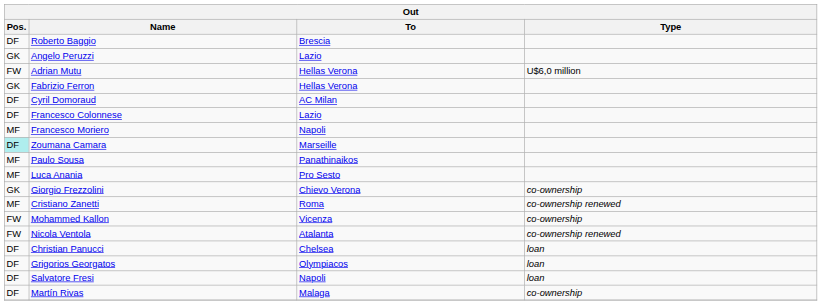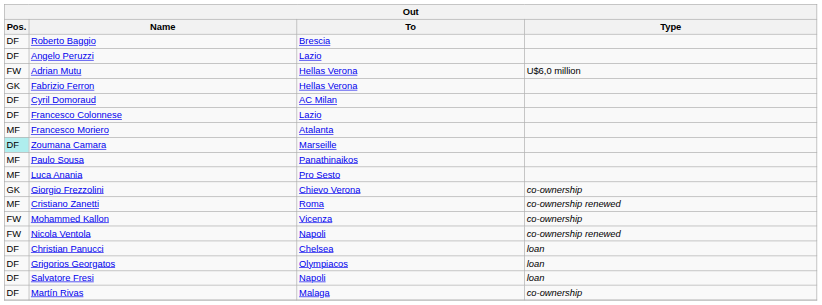Angelo Peruzzi | Pos.: GK -> DF
Francesco Moriero | To: Napoli -> Atalanta
Nicola Ventola | To: Atalanta -> Napoli
